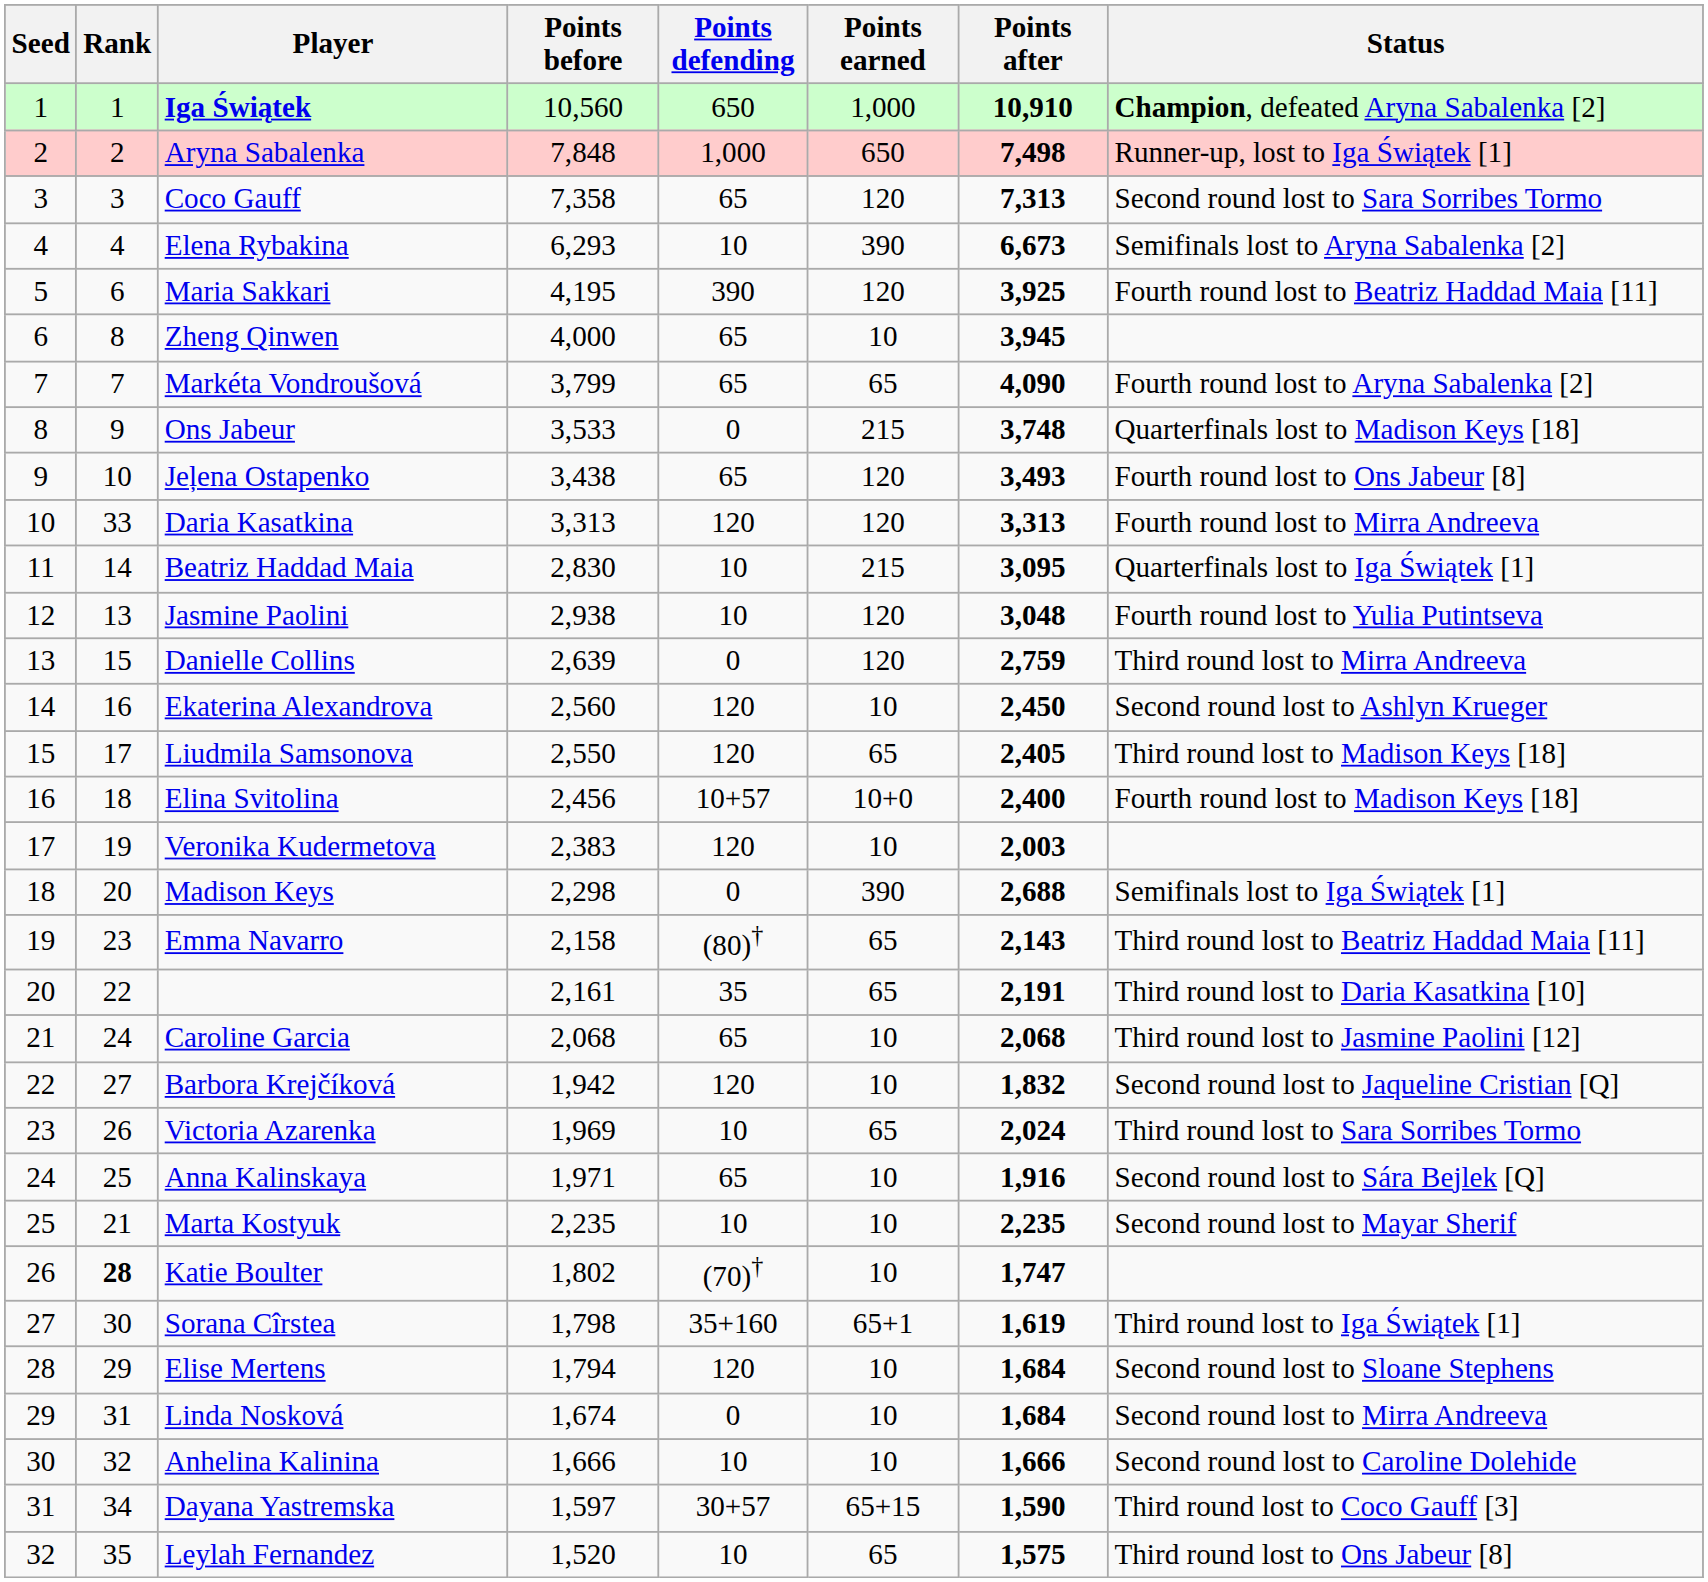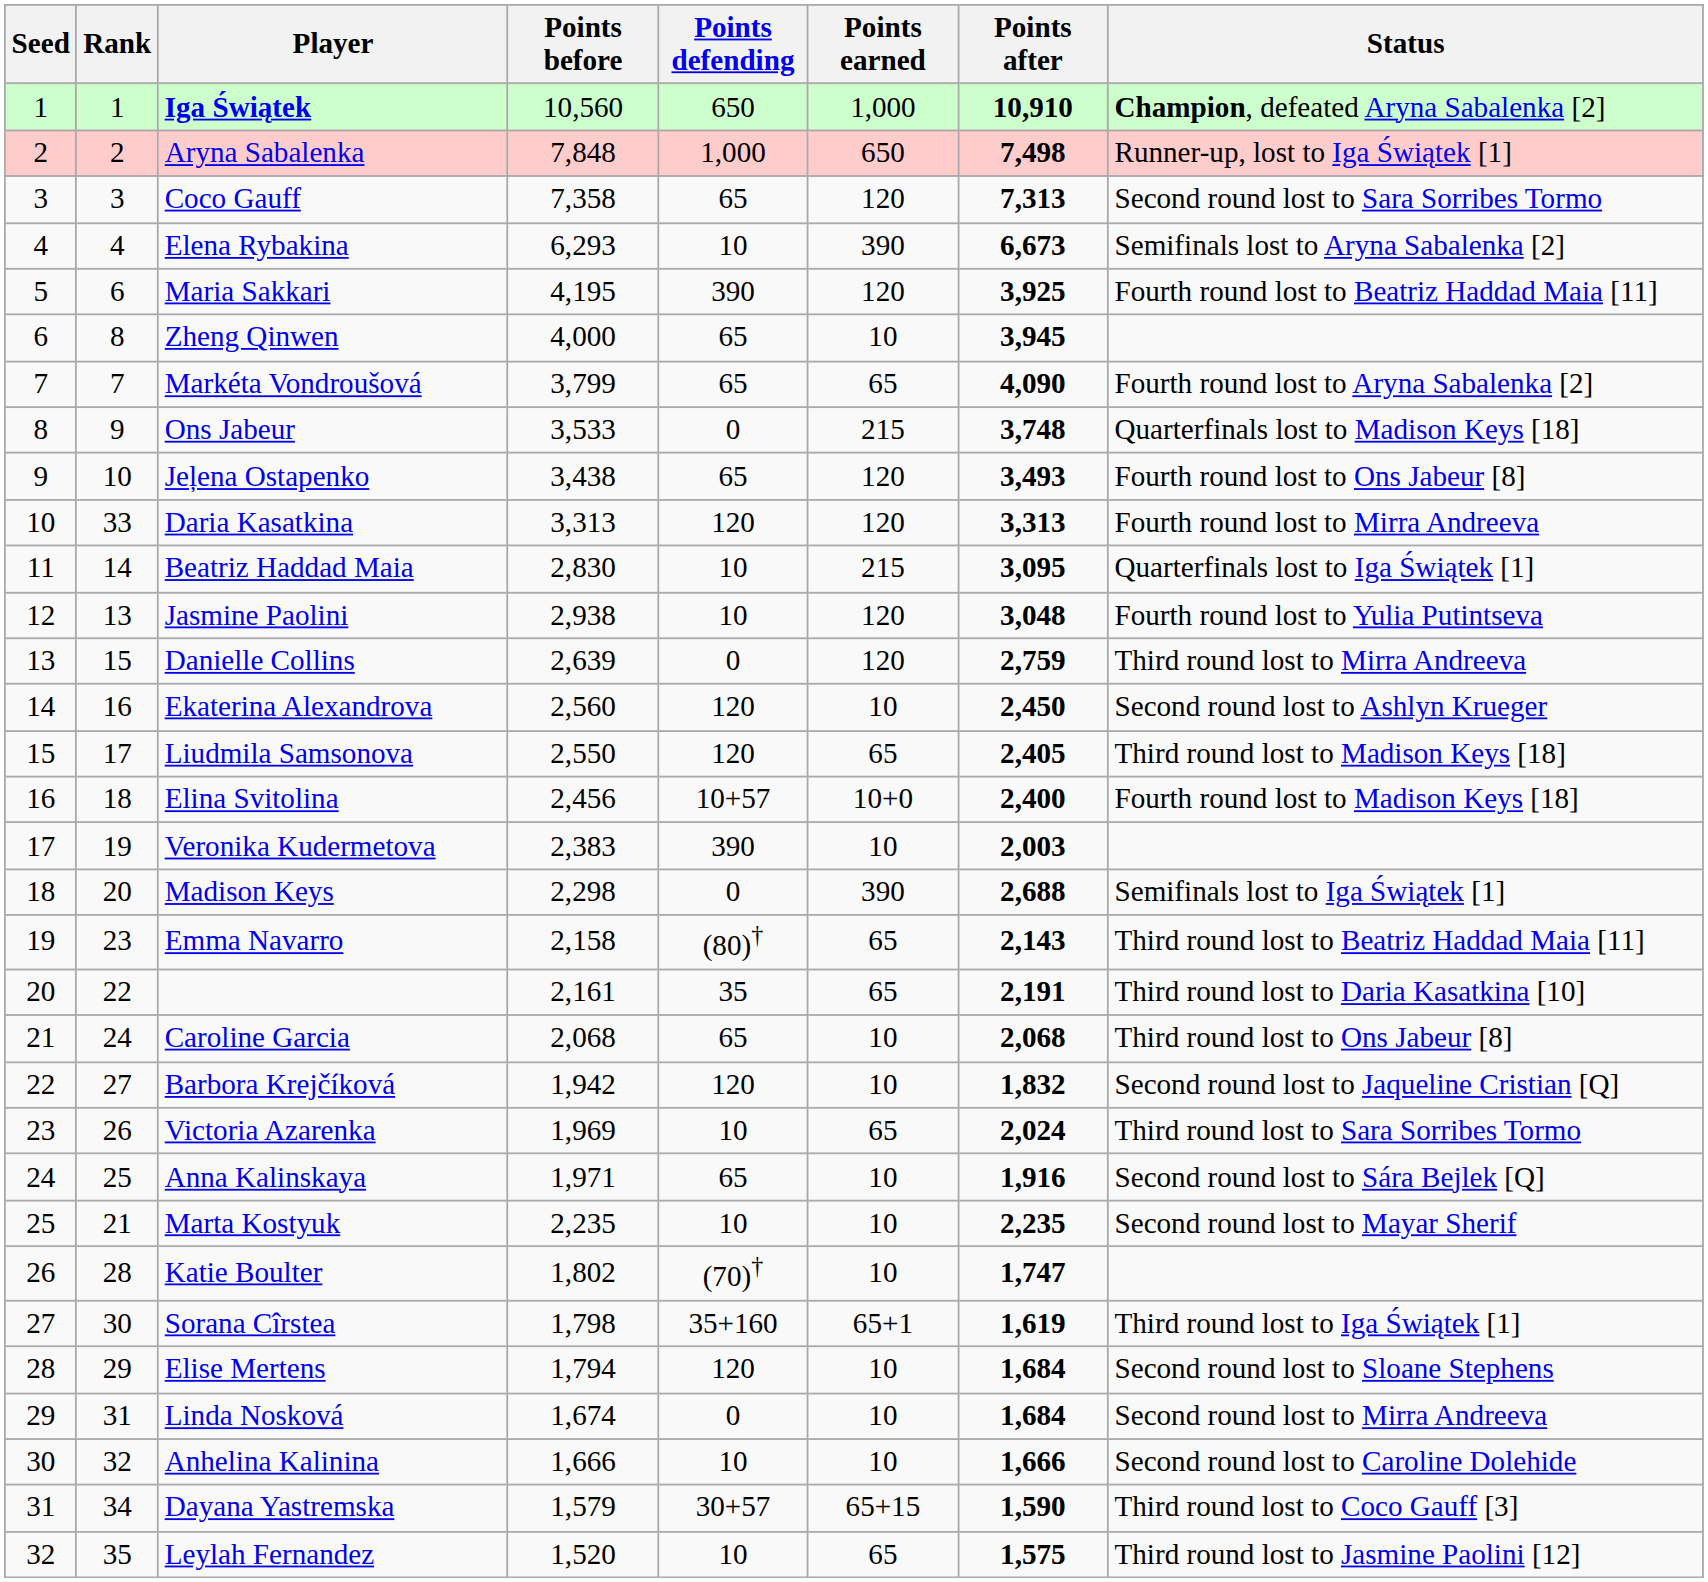Veronika Kudermetova | Points defending: 120 -> 390
Caroline Garcia | Status: Third round lost to Jasmine Paolini [12] -> Third round lost to Ons Jabeur [8]
Katie Boulter | Rank: bold -> normal
Dayana Yastremska | Points before: 1,597 -> 1,579
Leylah Fernandez | Status: Third round lost to Ons Jabeur [8] -> Third round lost to Jasmine Paolini [12]
